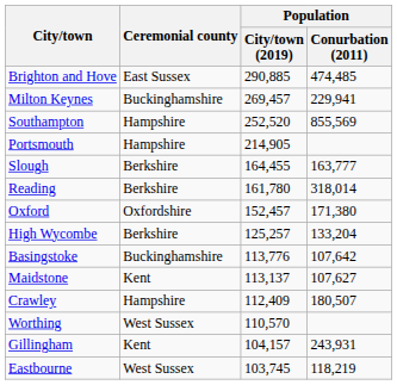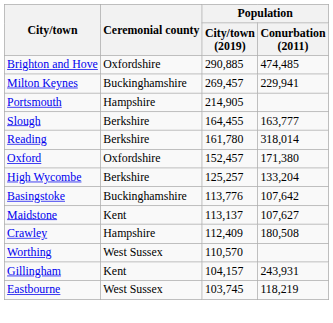Brighton and Hove | Ceremonial county: East Sussex -> Oxfordshire
- row: Southampton | Hampshire | 252,520 | 855,569
Crawley | Population / Conurbation (2011): 180,507 -> 180,508
